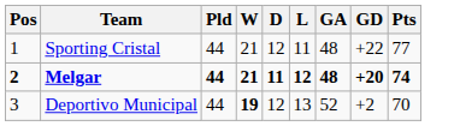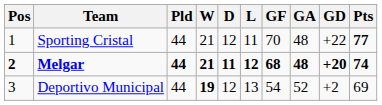+ column: GF | 70 | 68 | 54
Sporting Cristal | Pts: normal -> bold
Deportivo Municipal | Pts: 70 -> 69
